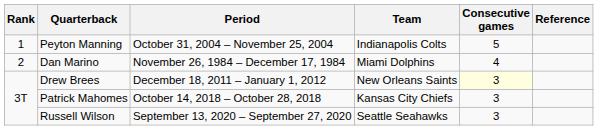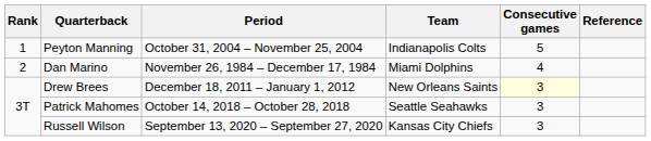Patrick Mahomes | Team: Kansas City Chiefs -> Seattle Seahawks
Russell Wilson | Team: Seattle Seahawks -> Kansas City Chiefs
